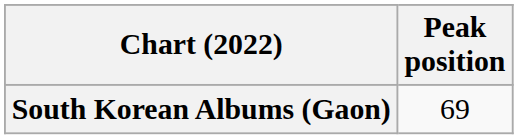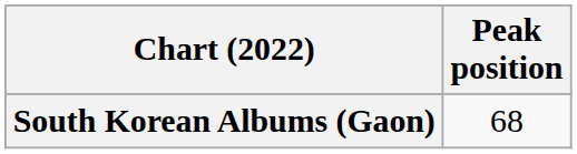South Korean Albums (Gaon) | Peak position: 69 -> 68
